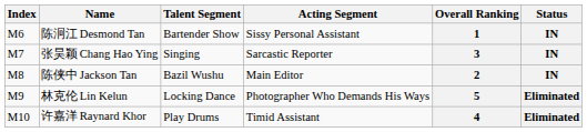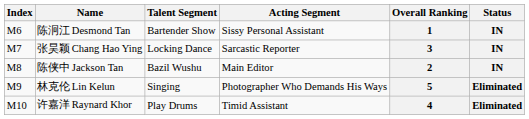张昊颖 Chang Hao Ying | Talent Segment: Singing -> Locking Dance
林克伦 Lin Kelun | Talent Segment: Locking Dance -> Singing
